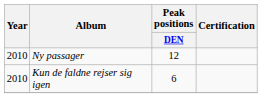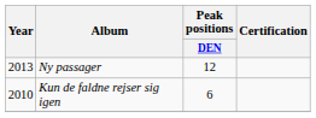Ny passager | Year: 2010 -> 2013
